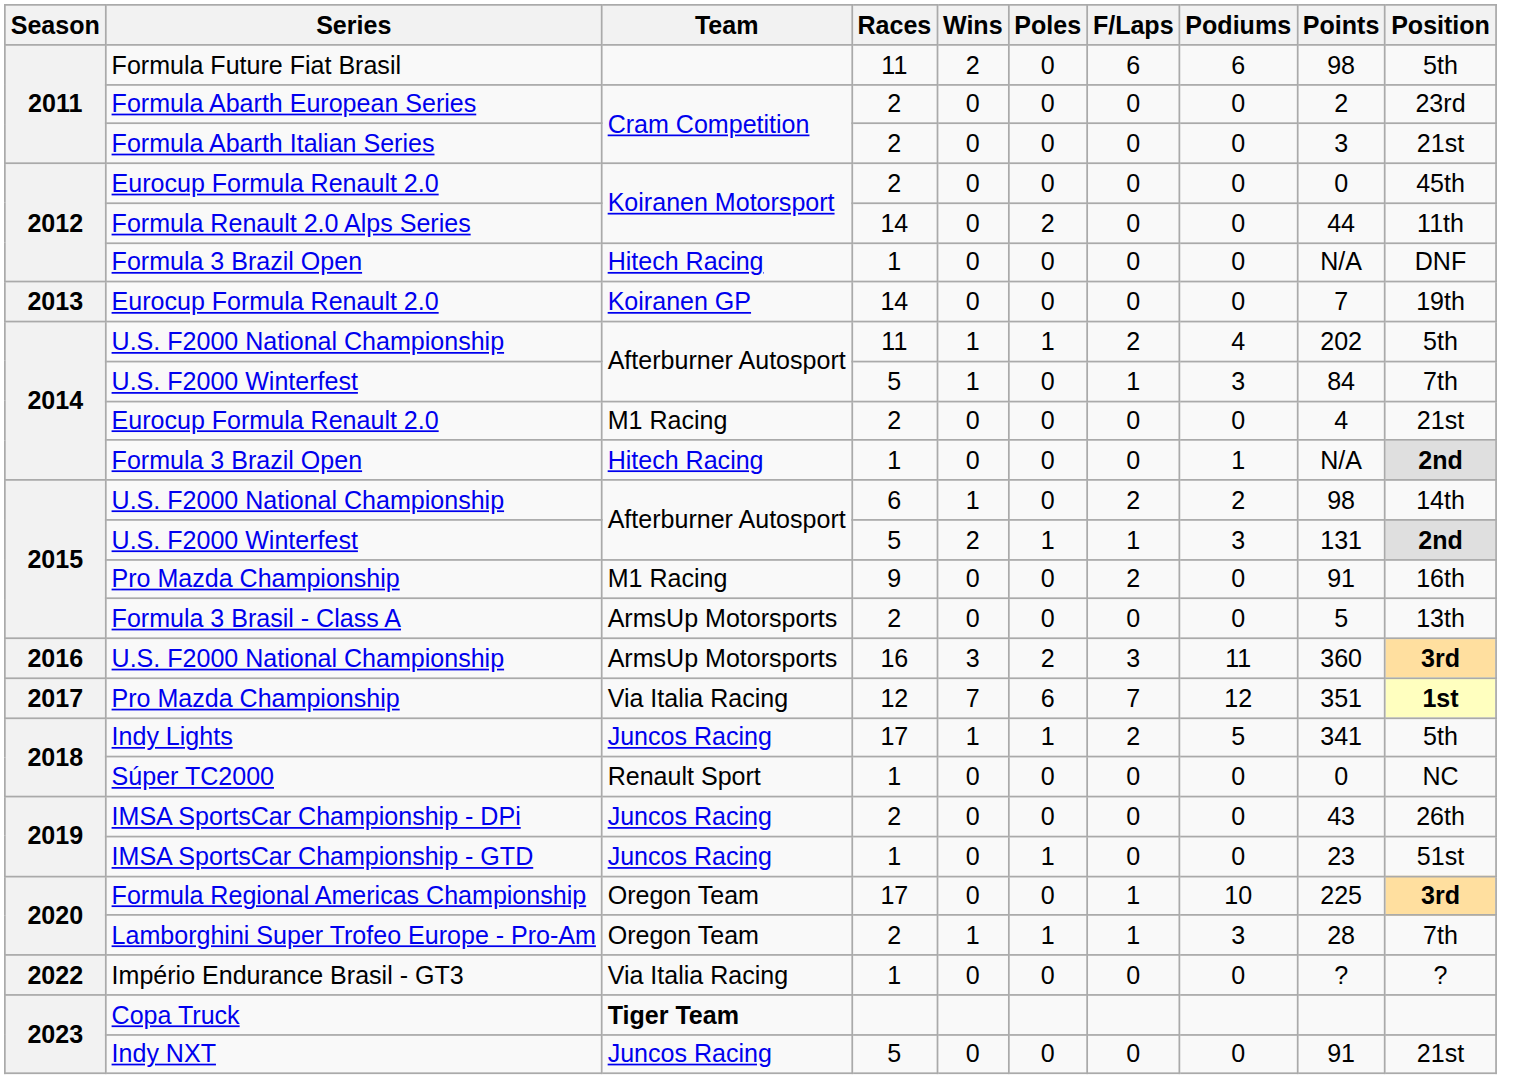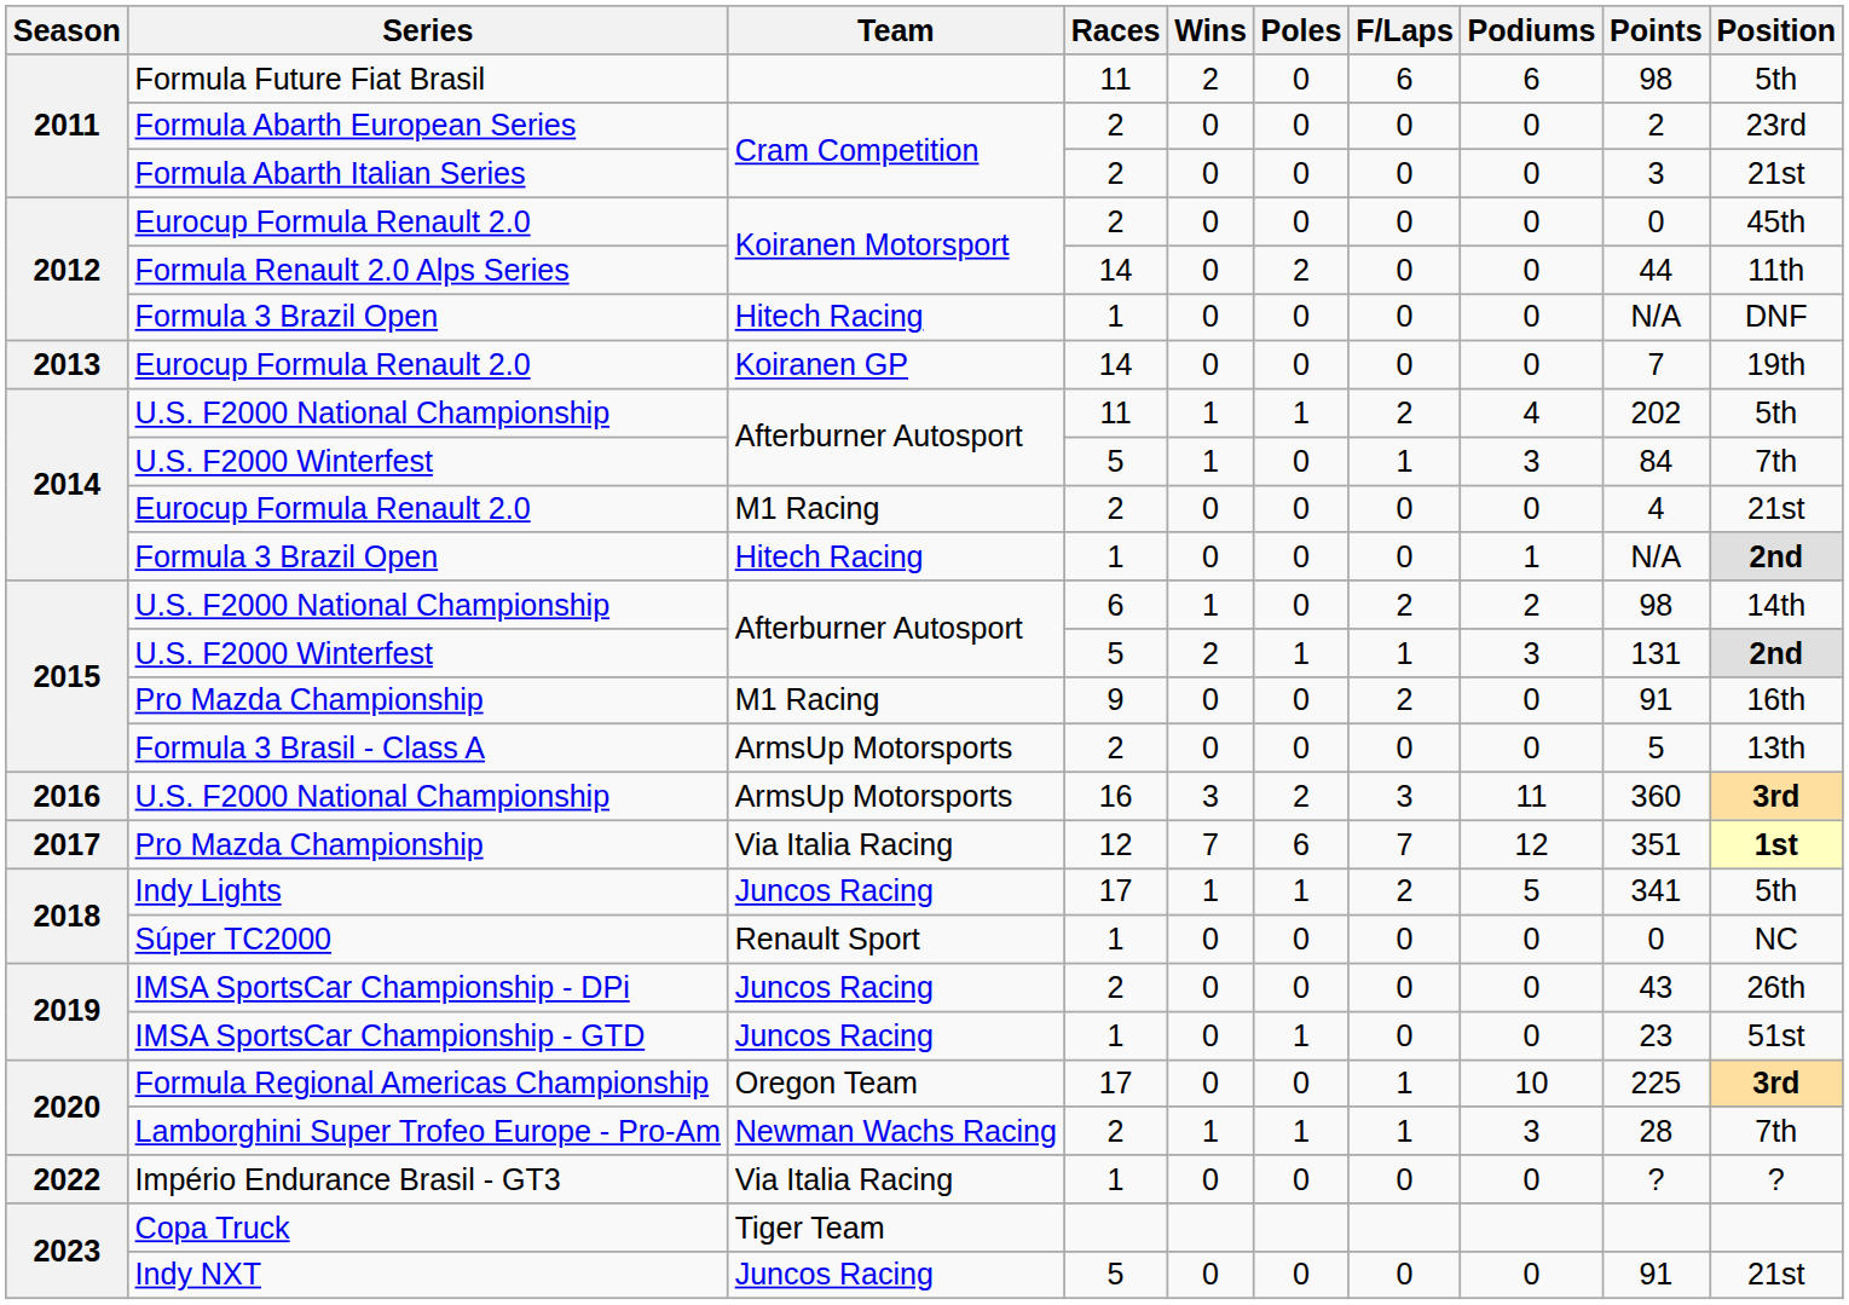Lamborghini Super Trofeo Europe - Pro-Am | Team: Oregon Team -> Newman Wachs Racing
Copa Truck | Team: bold -> normal
